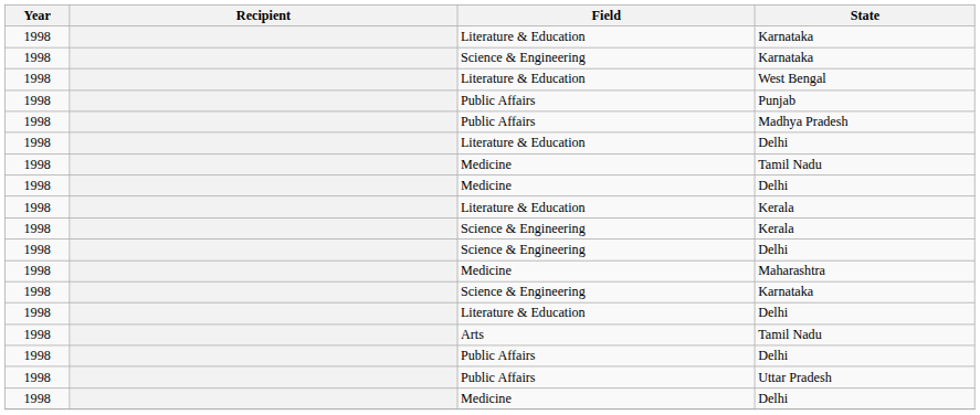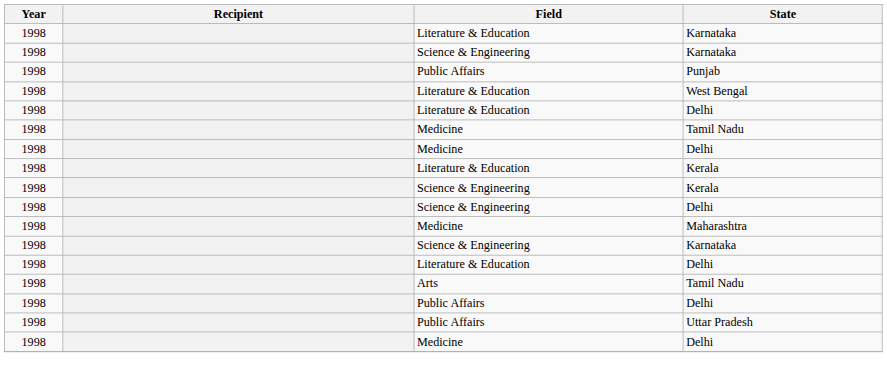rows swapped: West Bengal <-> Punjab
- row: 1998 | Public Affairs | Madhya Pradesh
